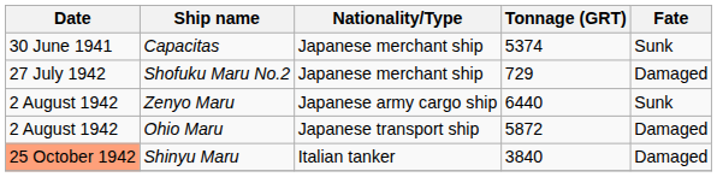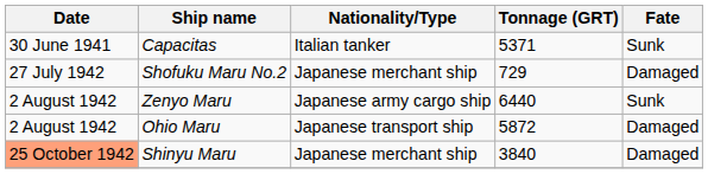Capacitas | Nationality/Type: Japanese merchant ship -> Italian tanker
Capacitas | Tonnage (GRT): 5374 -> 5371
Shinyu Maru | Nationality/Type: Italian tanker -> Japanese merchant ship
